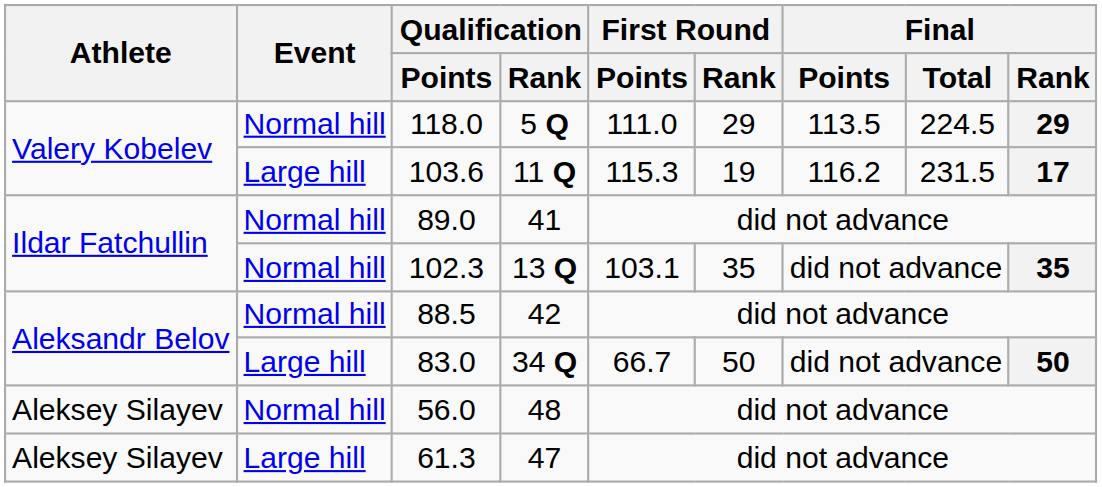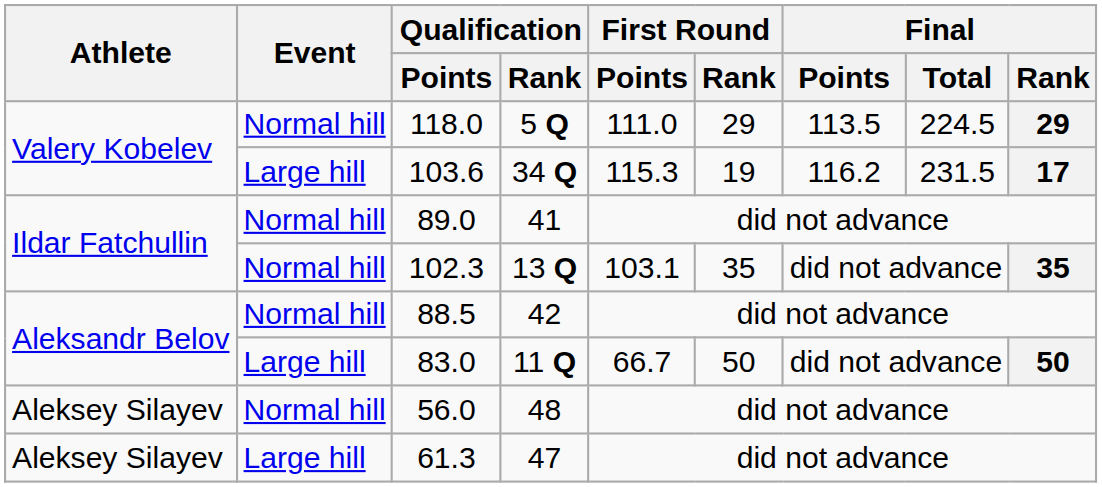103.6 | Qualification / Rank: 11 Q -> 34 Q
83.0 | Qualification / Rank: 34 Q -> 11 Q
